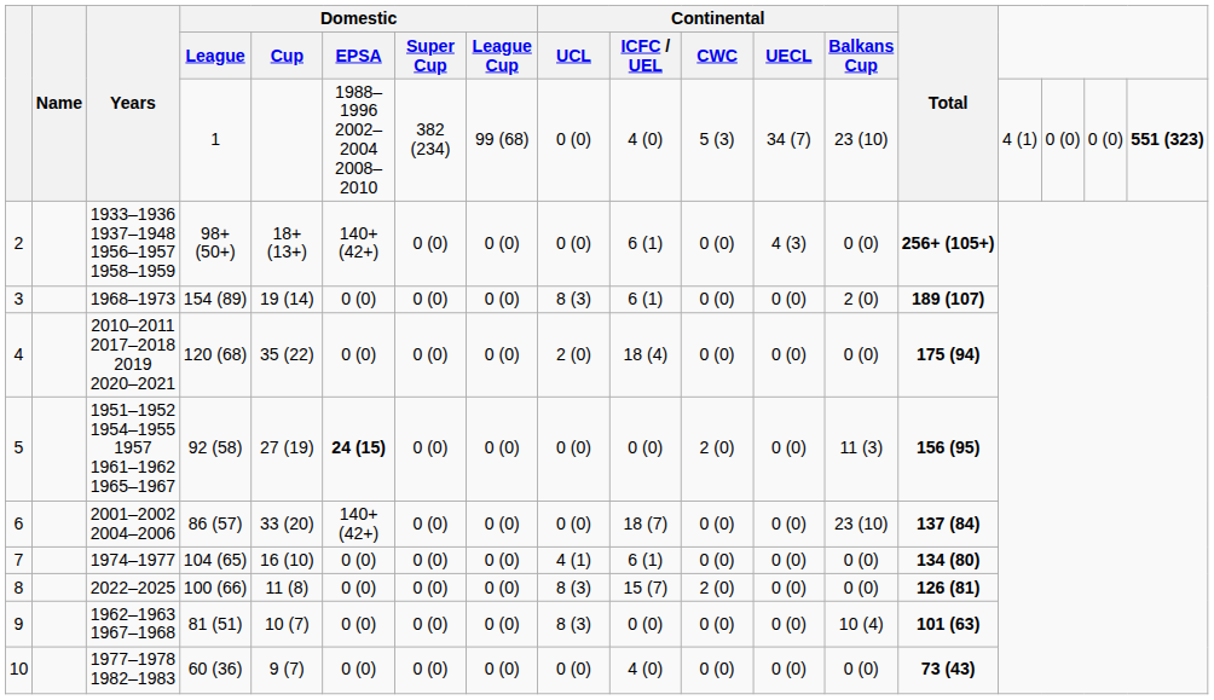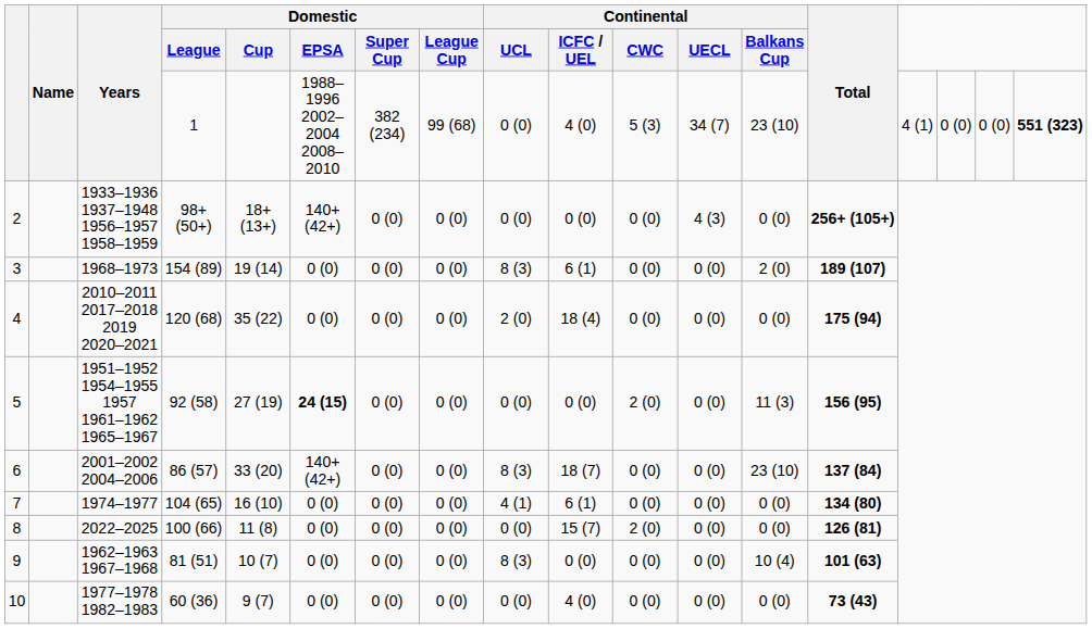2 | Continental / ICFC / UEL: 6 (1) -> 0 (0)
6 | Continental / UCL: 0 (0) -> 8 (3)
8 | Continental / UCL: 8 (3) -> 0 (0)
